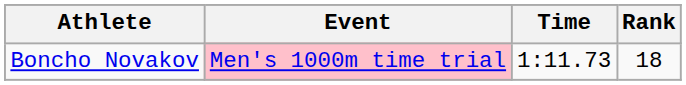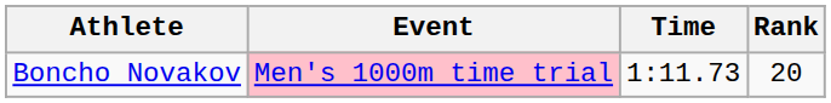Boncho Novakov | Rank: 18 -> 20
